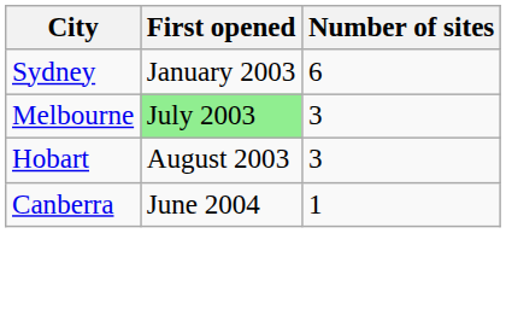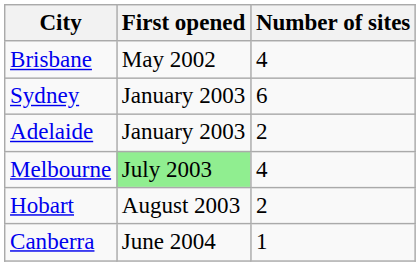+ row: Brisbane | May 2002 | 4
+ row: Adelaide | January 2003 | 2
Melbourne | Number of sites: 3 -> 4
Hobart | Number of sites: 3 -> 2
